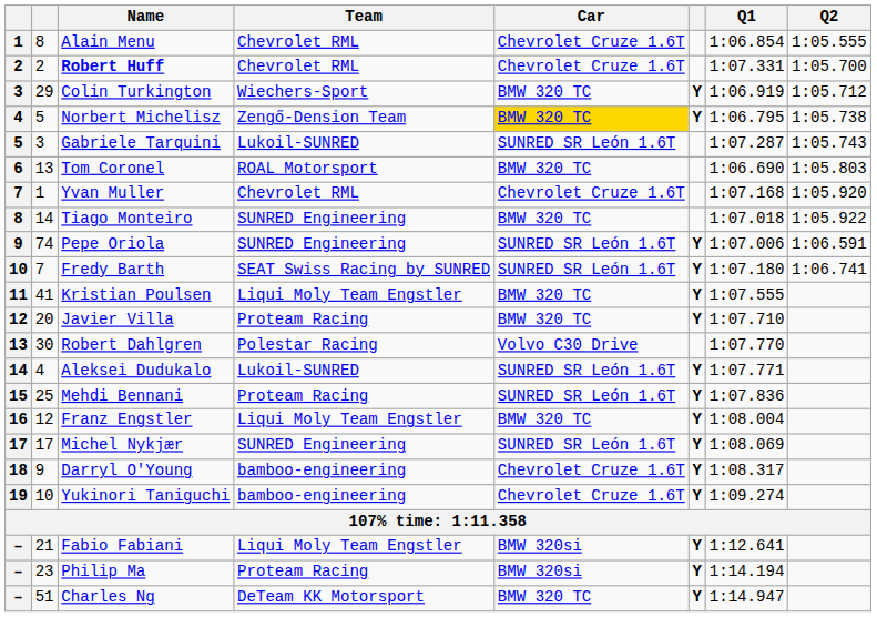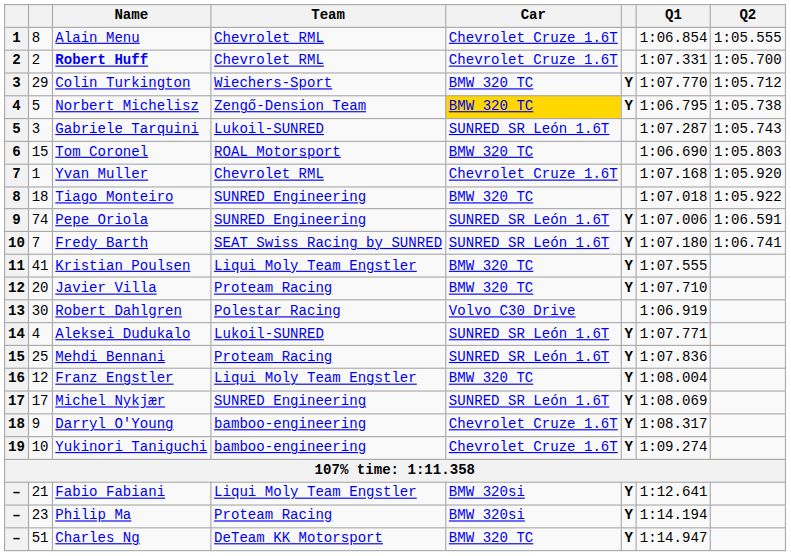Colin Turkington | Q1: 1:06.919 -> 1:07.770
Tom Coronel | column 2: 13 -> 15
Tiago Monteiro | column 2: 14 -> 18
Robert Dahlgren | Q1: 1:07.770 -> 1:06.919
